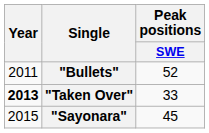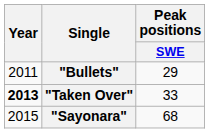"Bullets" | Peak positions / SWE: 52 -> 29
"Sayonara" | Peak positions / SWE: 45 -> 68
